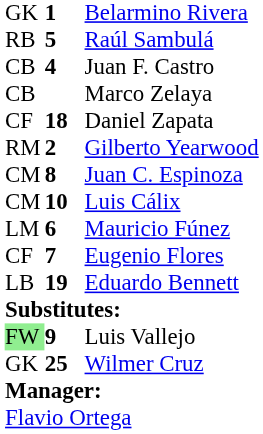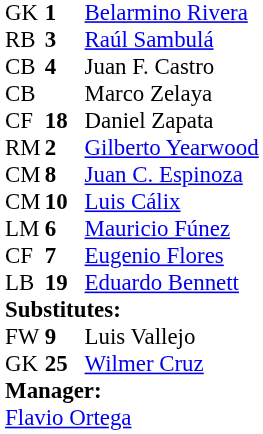Raúl Sambulá | column 2: 5 -> 3
Luis Vallejo | column 1: lightgreen background -> no background
